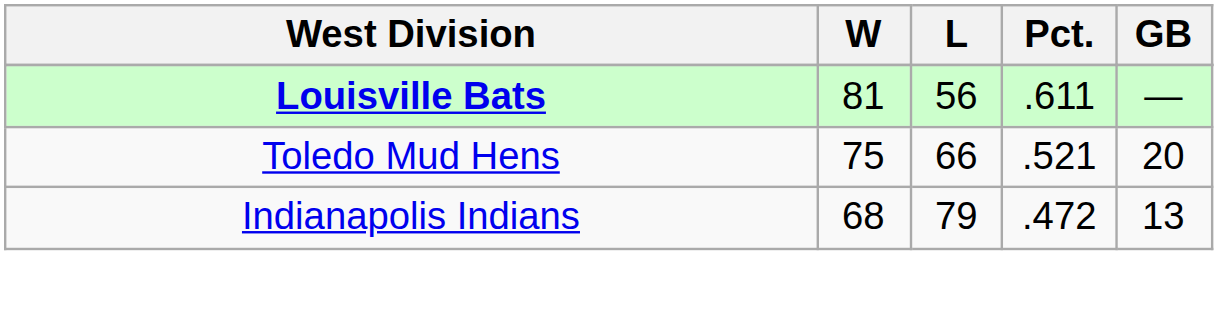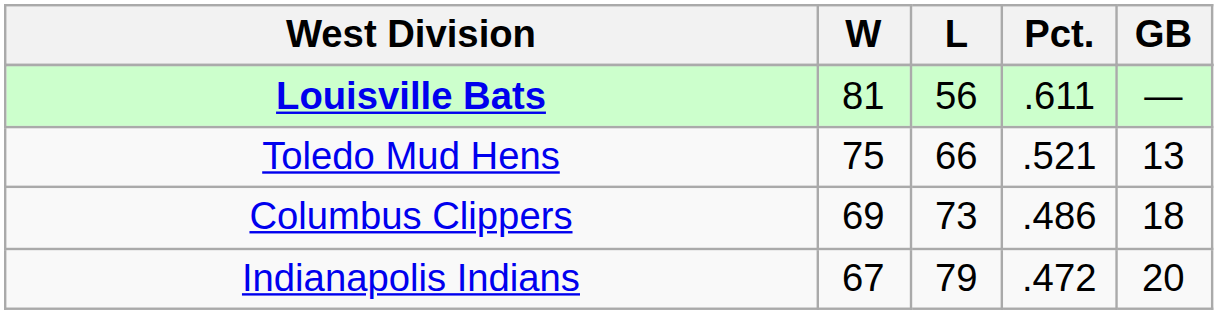Toledo Mud Hens | GB: 20 -> 13
+ row: Columbus Clippers | 69 | 73 | .486 | 18
Indianapolis Indians | W: 68 -> 67
Indianapolis Indians | GB: 13 -> 20
